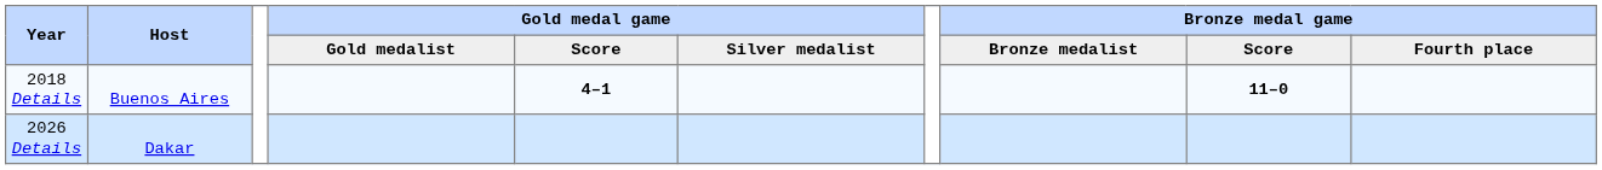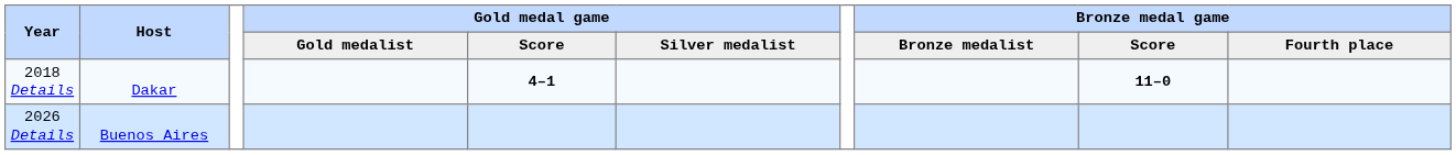2018 Details | Host: Buenos Aires -> Dakar
2026 Details | Host: Dakar -> Buenos Aires
